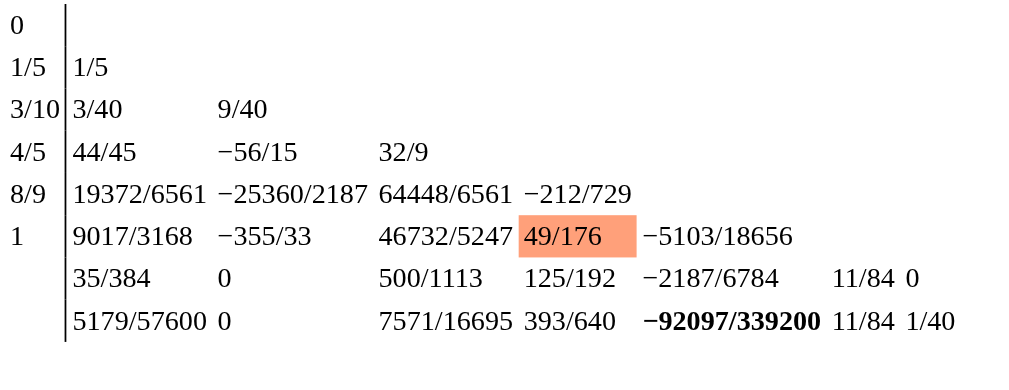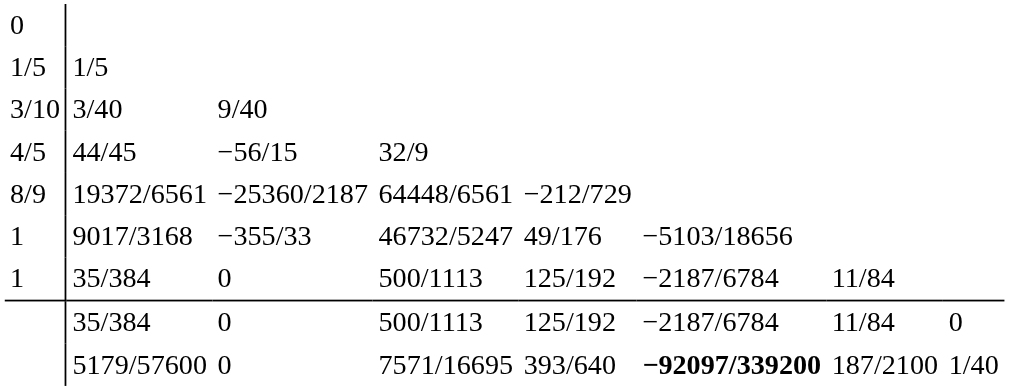9017/3168 | column 6: lightsalmon background -> no background
+ row: 1 | 35/384 | 0 | 500/1113 | 125/192 | −2187/6784 | 11/84
5179/57600 | column 8: 11/84 -> 187/2100
